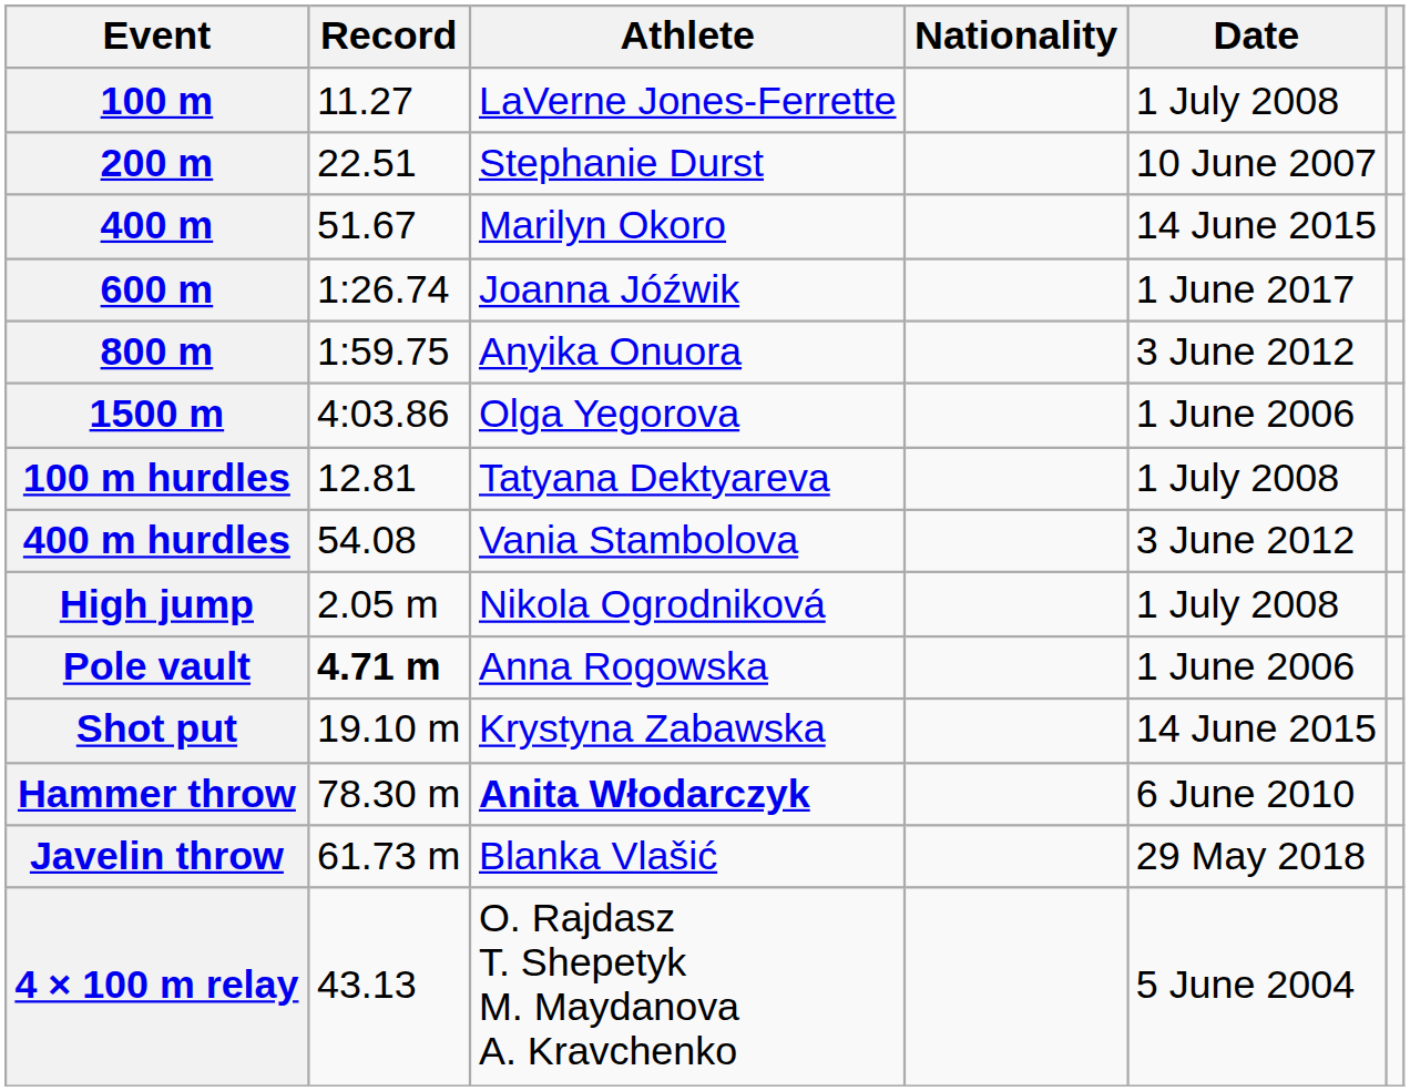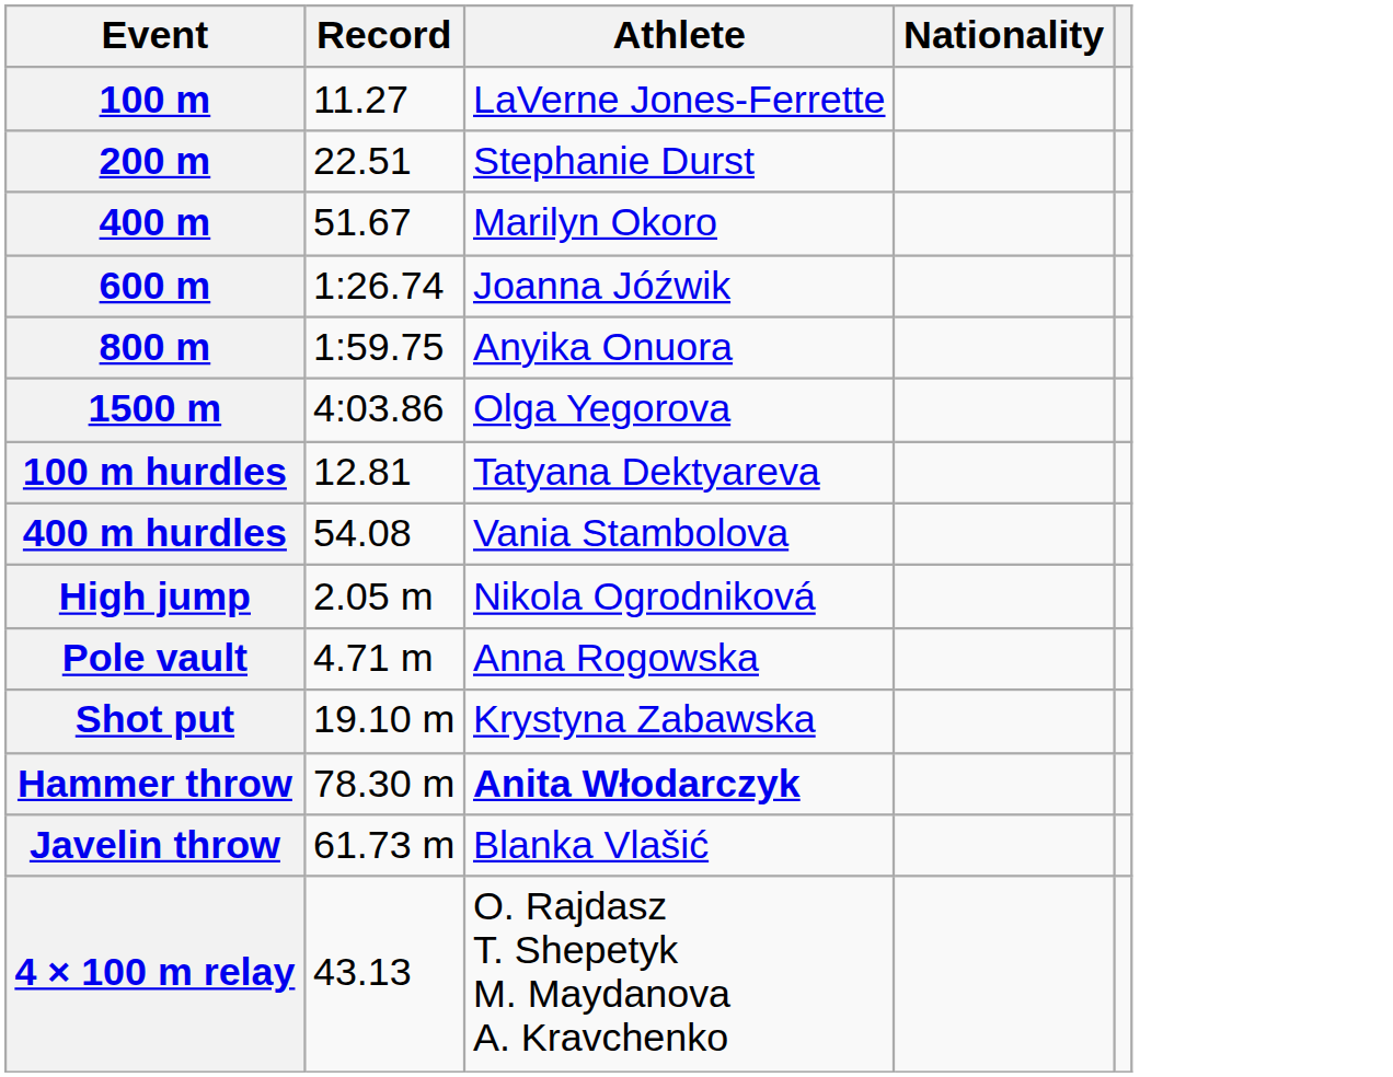- column: Date | 1 July 2008 | 10 June 2007 | 14 June 2015 | 1 June 2017 | 3 June 2012 | 1 June 2006 | 1 July 2008 | 3 June 2012 | 1 July 2008 | 1 June 2006 | 14 June 2015 | 6 June 2010 | 29 May 2018 | 5 June 2004
Pole vault | Record: bold -> normal
